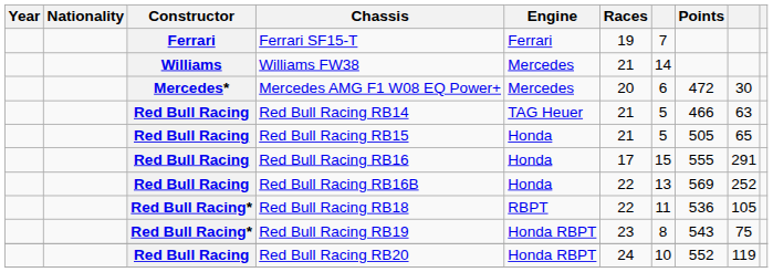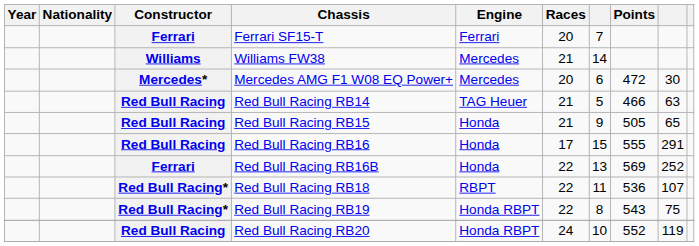Ferrari SF15-T | Races: 19 -> 20
Red Bull Racing RB15 | column 7: 5 -> 9
Red Bull Racing RB16B | Constructor: Red Bull Racing -> Ferrari
Red Bull Racing RB18 | column 9: 105 -> 107
Red Bull Racing RB19 | Races: 23 -> 22
